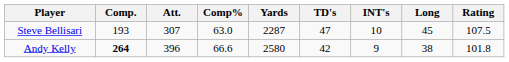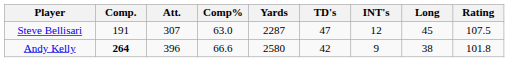Steve Bellisari | Comp.: 193 -> 191
Steve Bellisari | INT's: 10 -> 12
